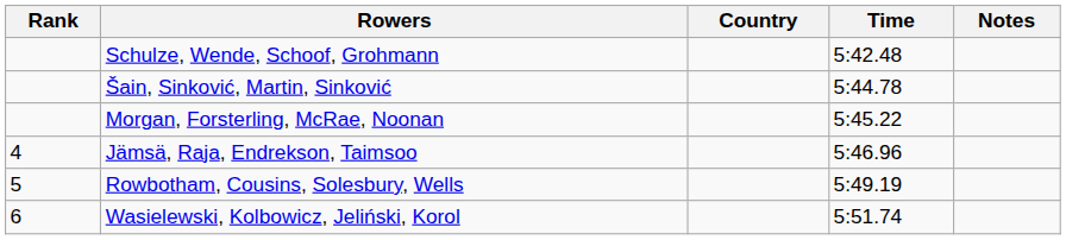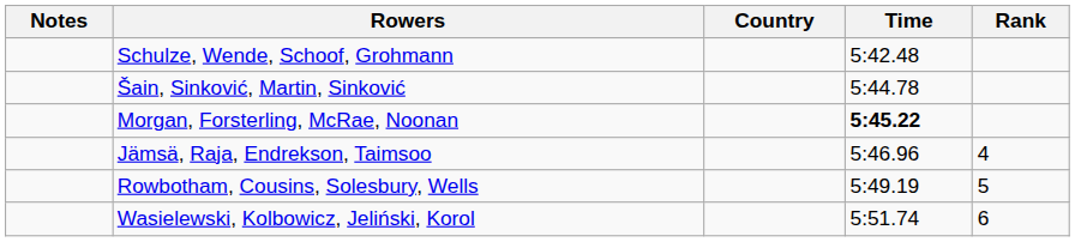columns swapped: Rank <-> Notes
Morgan, Forsterling, McRae, Noonan | Time: normal -> bold
